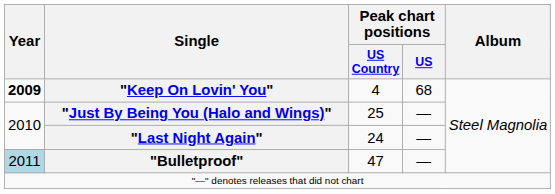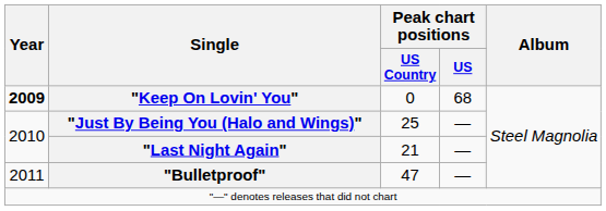"Keep On Lovin' You" | Peak chart positions / US Country: 4 -> 0
"Last Night Again" | Peak chart positions / US Country: 24 -> 21
"Bulletproof" | Year: lightblue background -> no background
